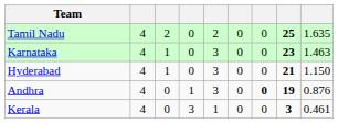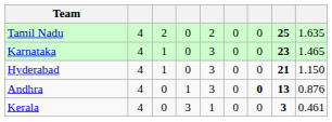Karnataka | column 9: 1.463 -> 1.465
Andhra | column 8: 19 -> 13
